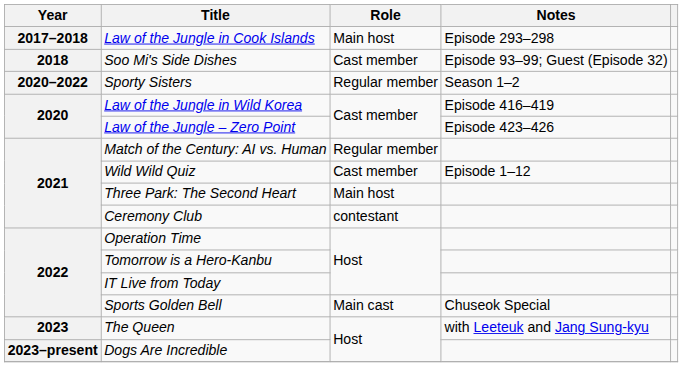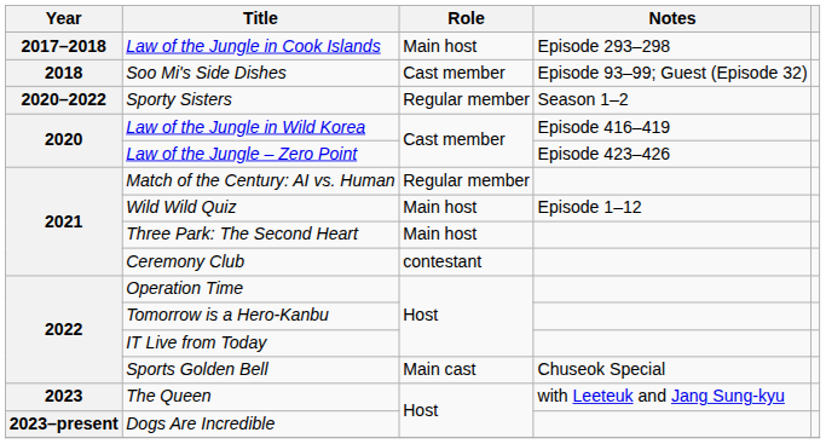Wild Wild Quiz | Role: Cast member -> Main host
